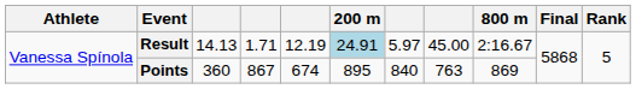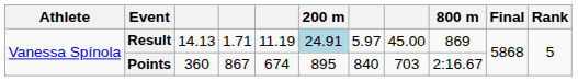Result | column 5: 12.19 -> 11.19
Result | 800 m: 2:16.67 -> 869
Points | column 8: 763 -> 703
Points | 800 m: 869 -> 2:16.67
